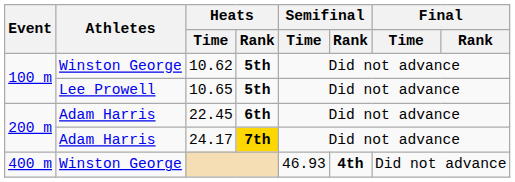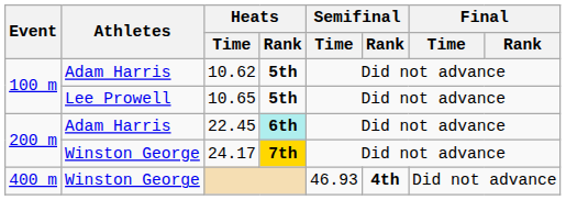10.62 | Athletes: Winston George -> Adam Harris
22.45 | Heats / Rank: no background -> paleturquoise background
24.17 | Athletes: Adam Harris -> Winston George
